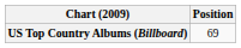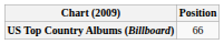US Top Country Albums (Billboard) | Position: 69 -> 66
